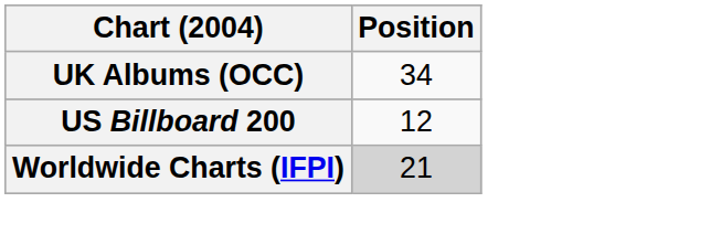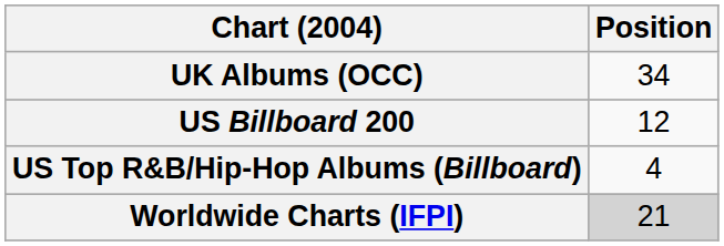+ row: US Top R&B/Hip-Hop Albums (Billboard) | 4
